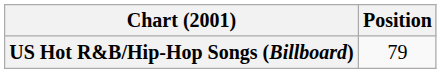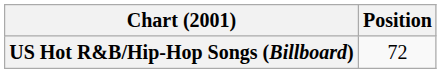US Hot R&B/Hip-Hop Songs (Billboard) | Position: 79 -> 72
